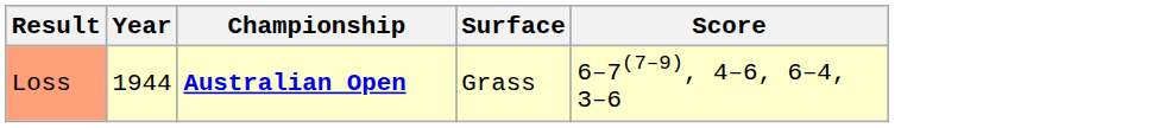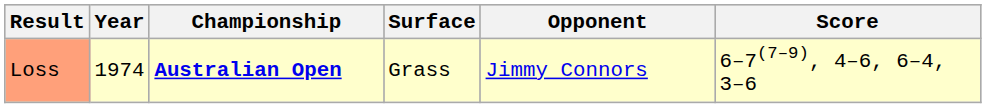+ column: Opponent | Jimmy Connors
Loss | Year: 1944 -> 1974
